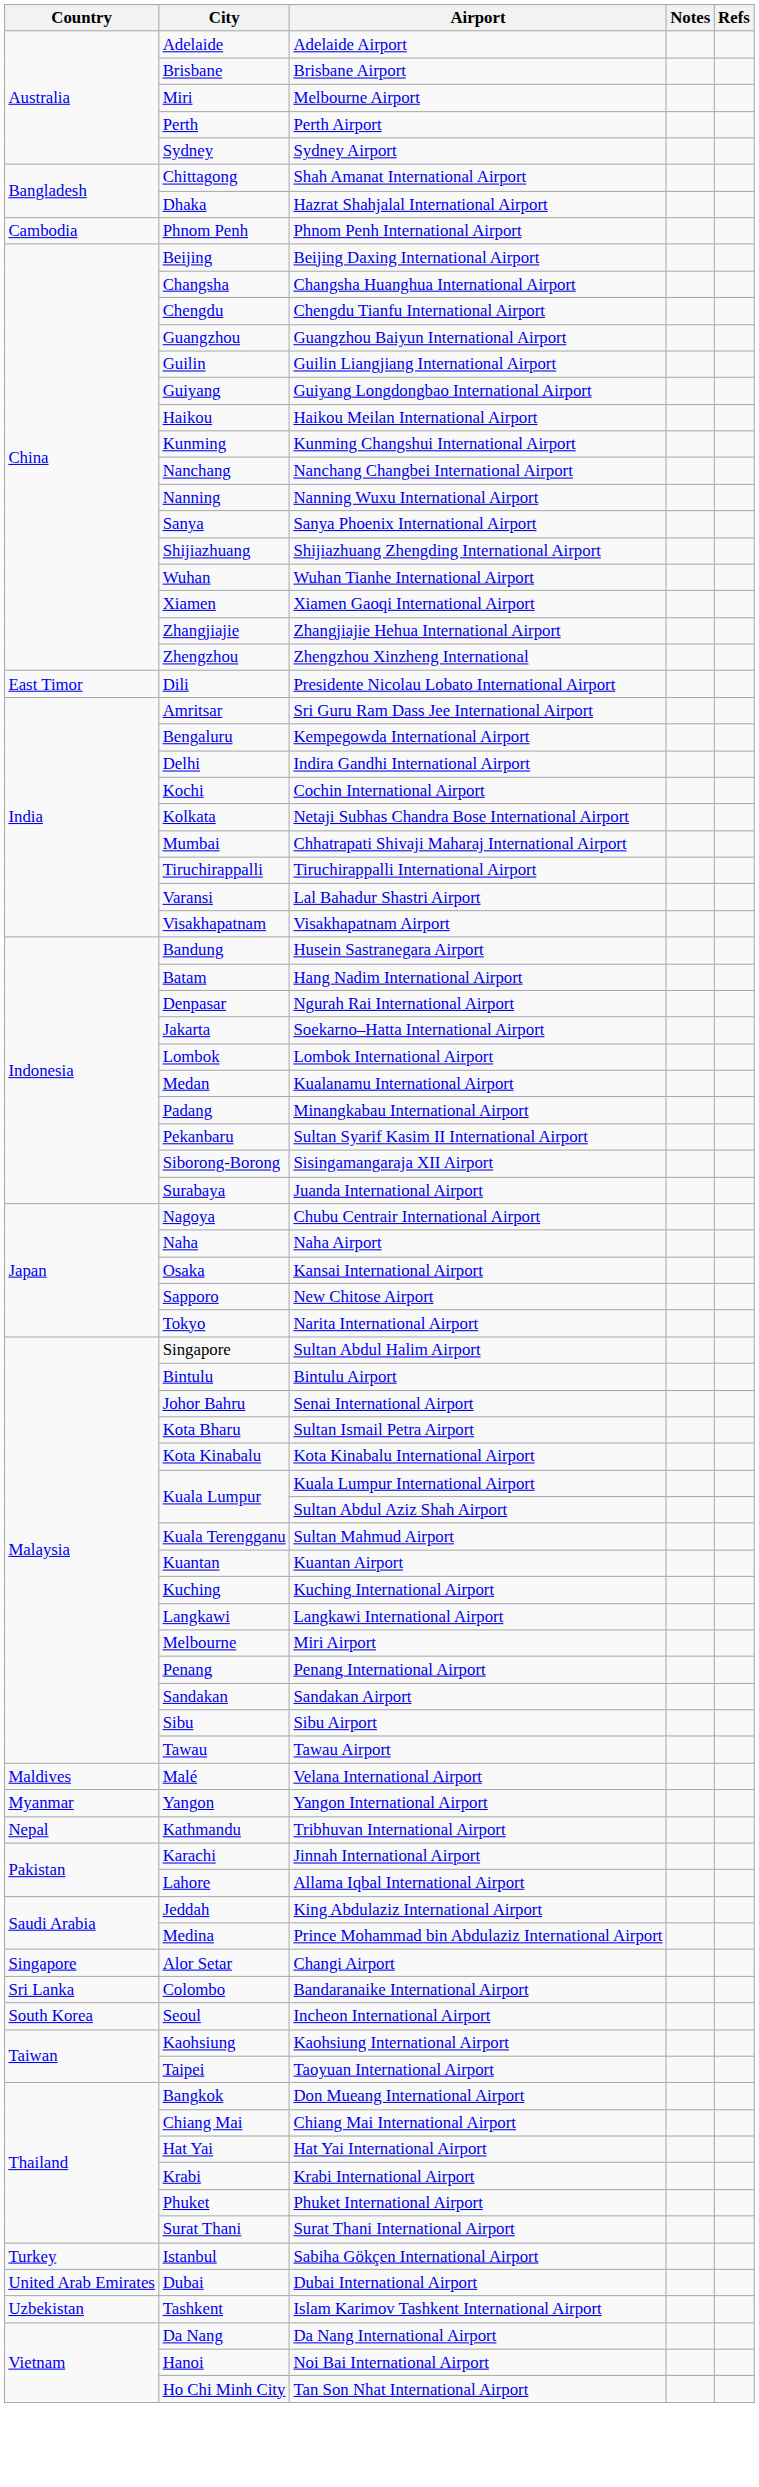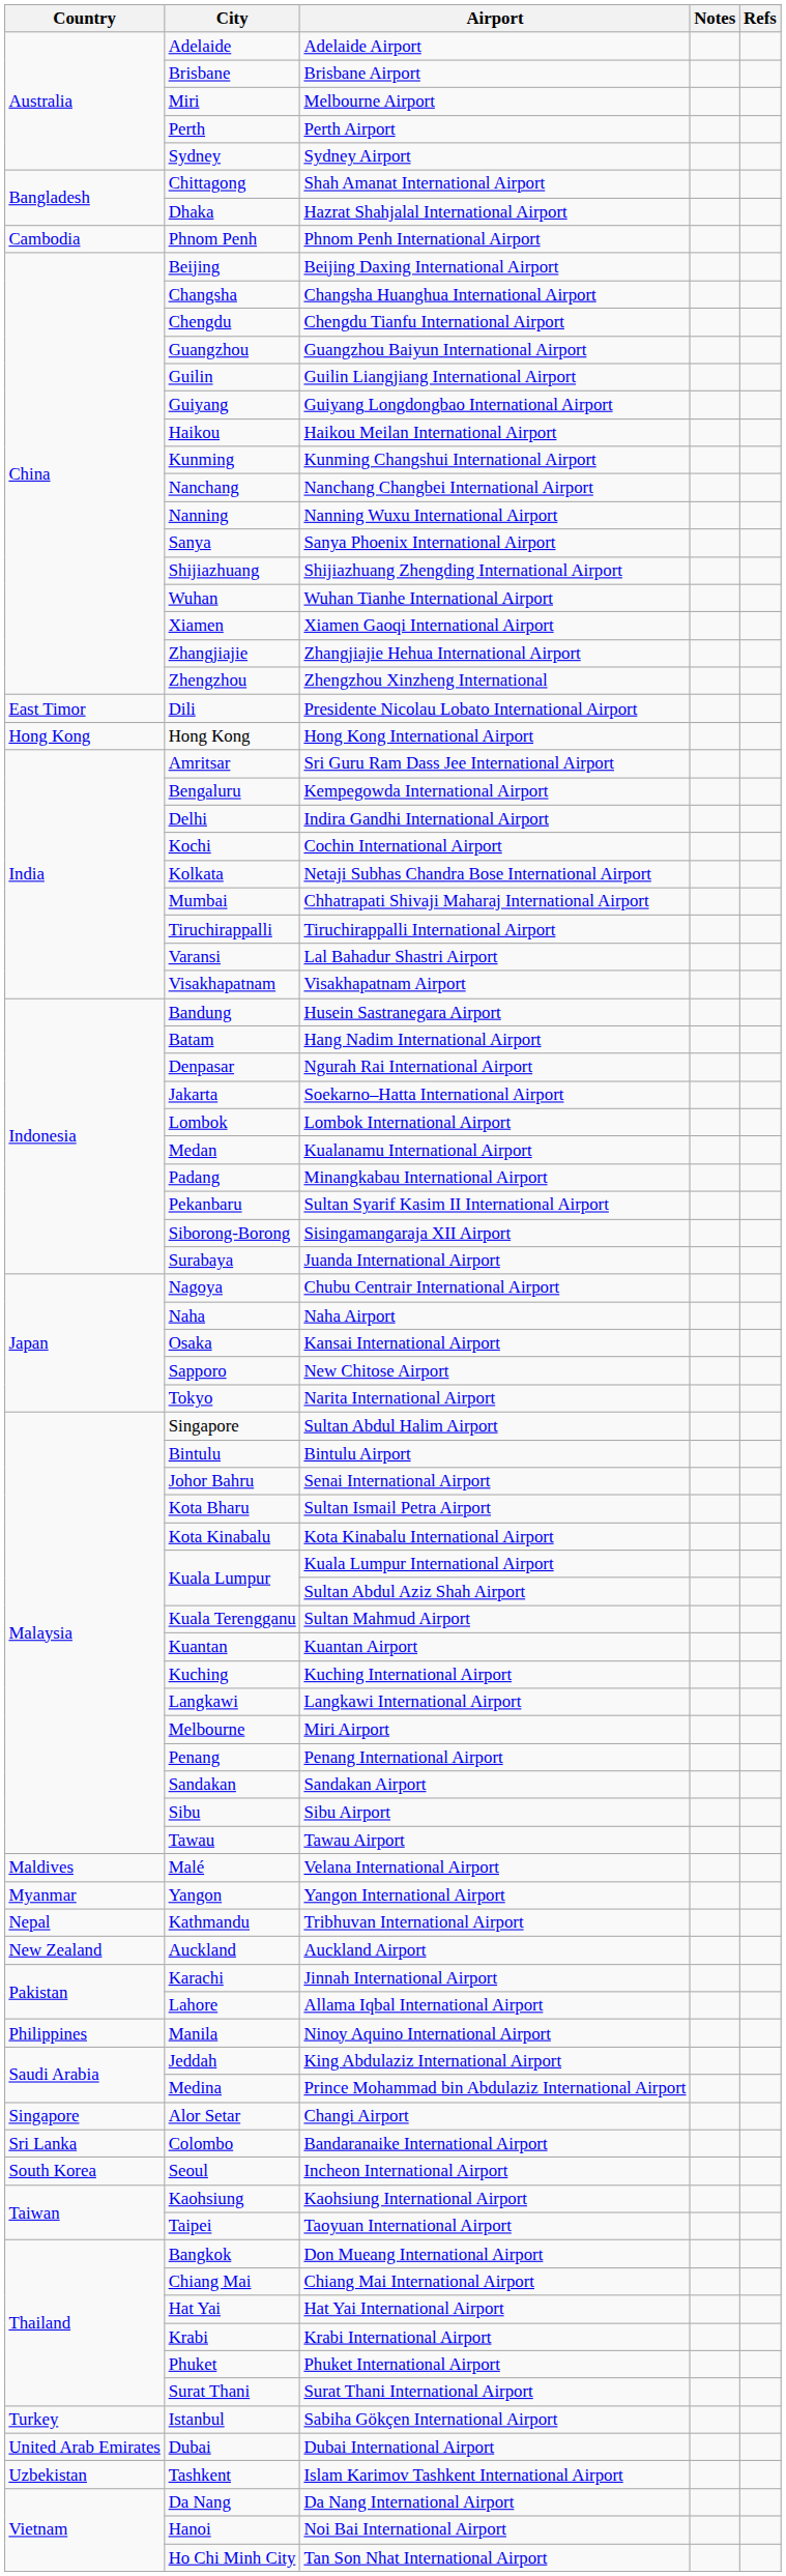+ row: Hong Kong | Hong Kong | Hong Kong International Airport
+ row: New Zealand | Auckland | Auckland Airport
+ row: Philippines | Manila | Ninoy Aquino International Airport
